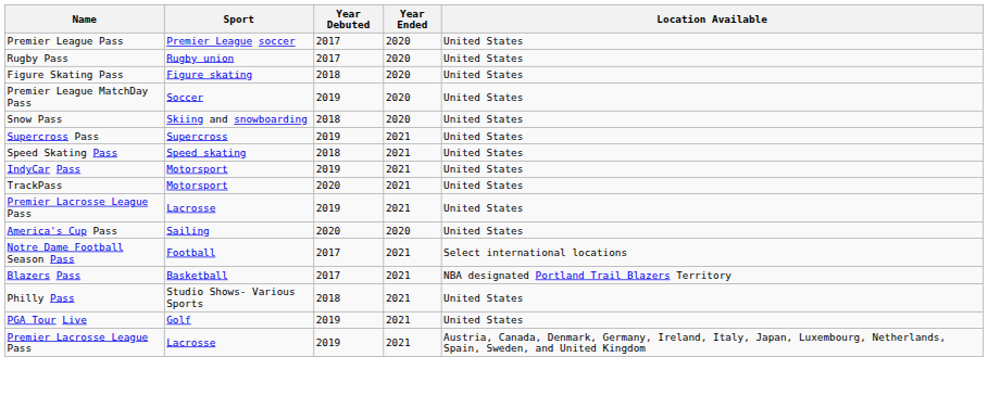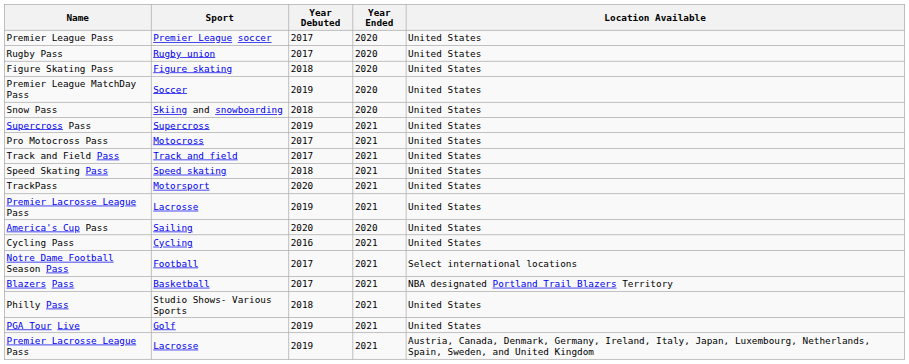+ row: Pro Motocross Pass | Motocross | 2017 | 2021 | United States
+ row: Track and Field Pass | Track and field | 2017 | 2021 | United States
- row: IndyCar Pass | Motorsport | 2019 | 2021 | United States
+ row: Cycling Pass | Cycling | 2016 | 2021 | United States
